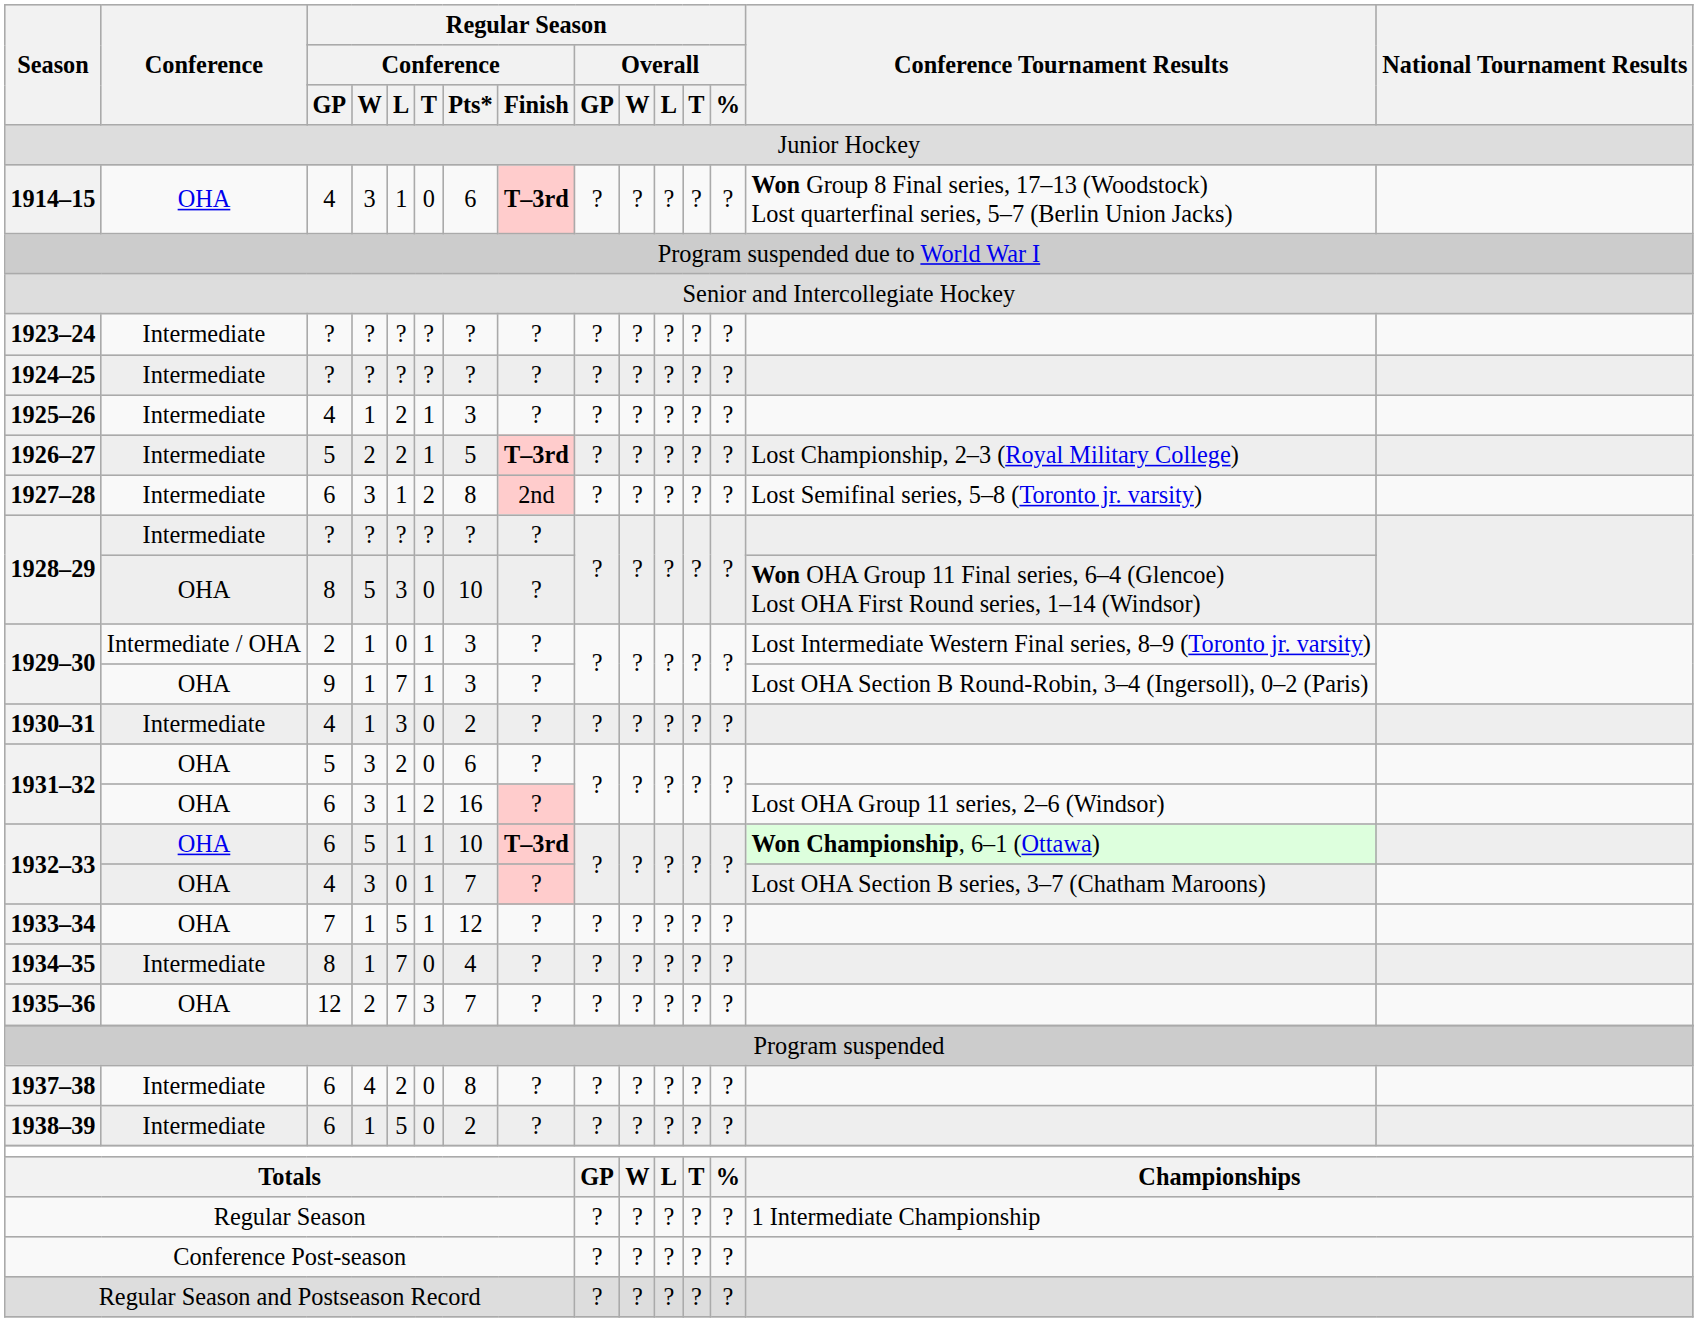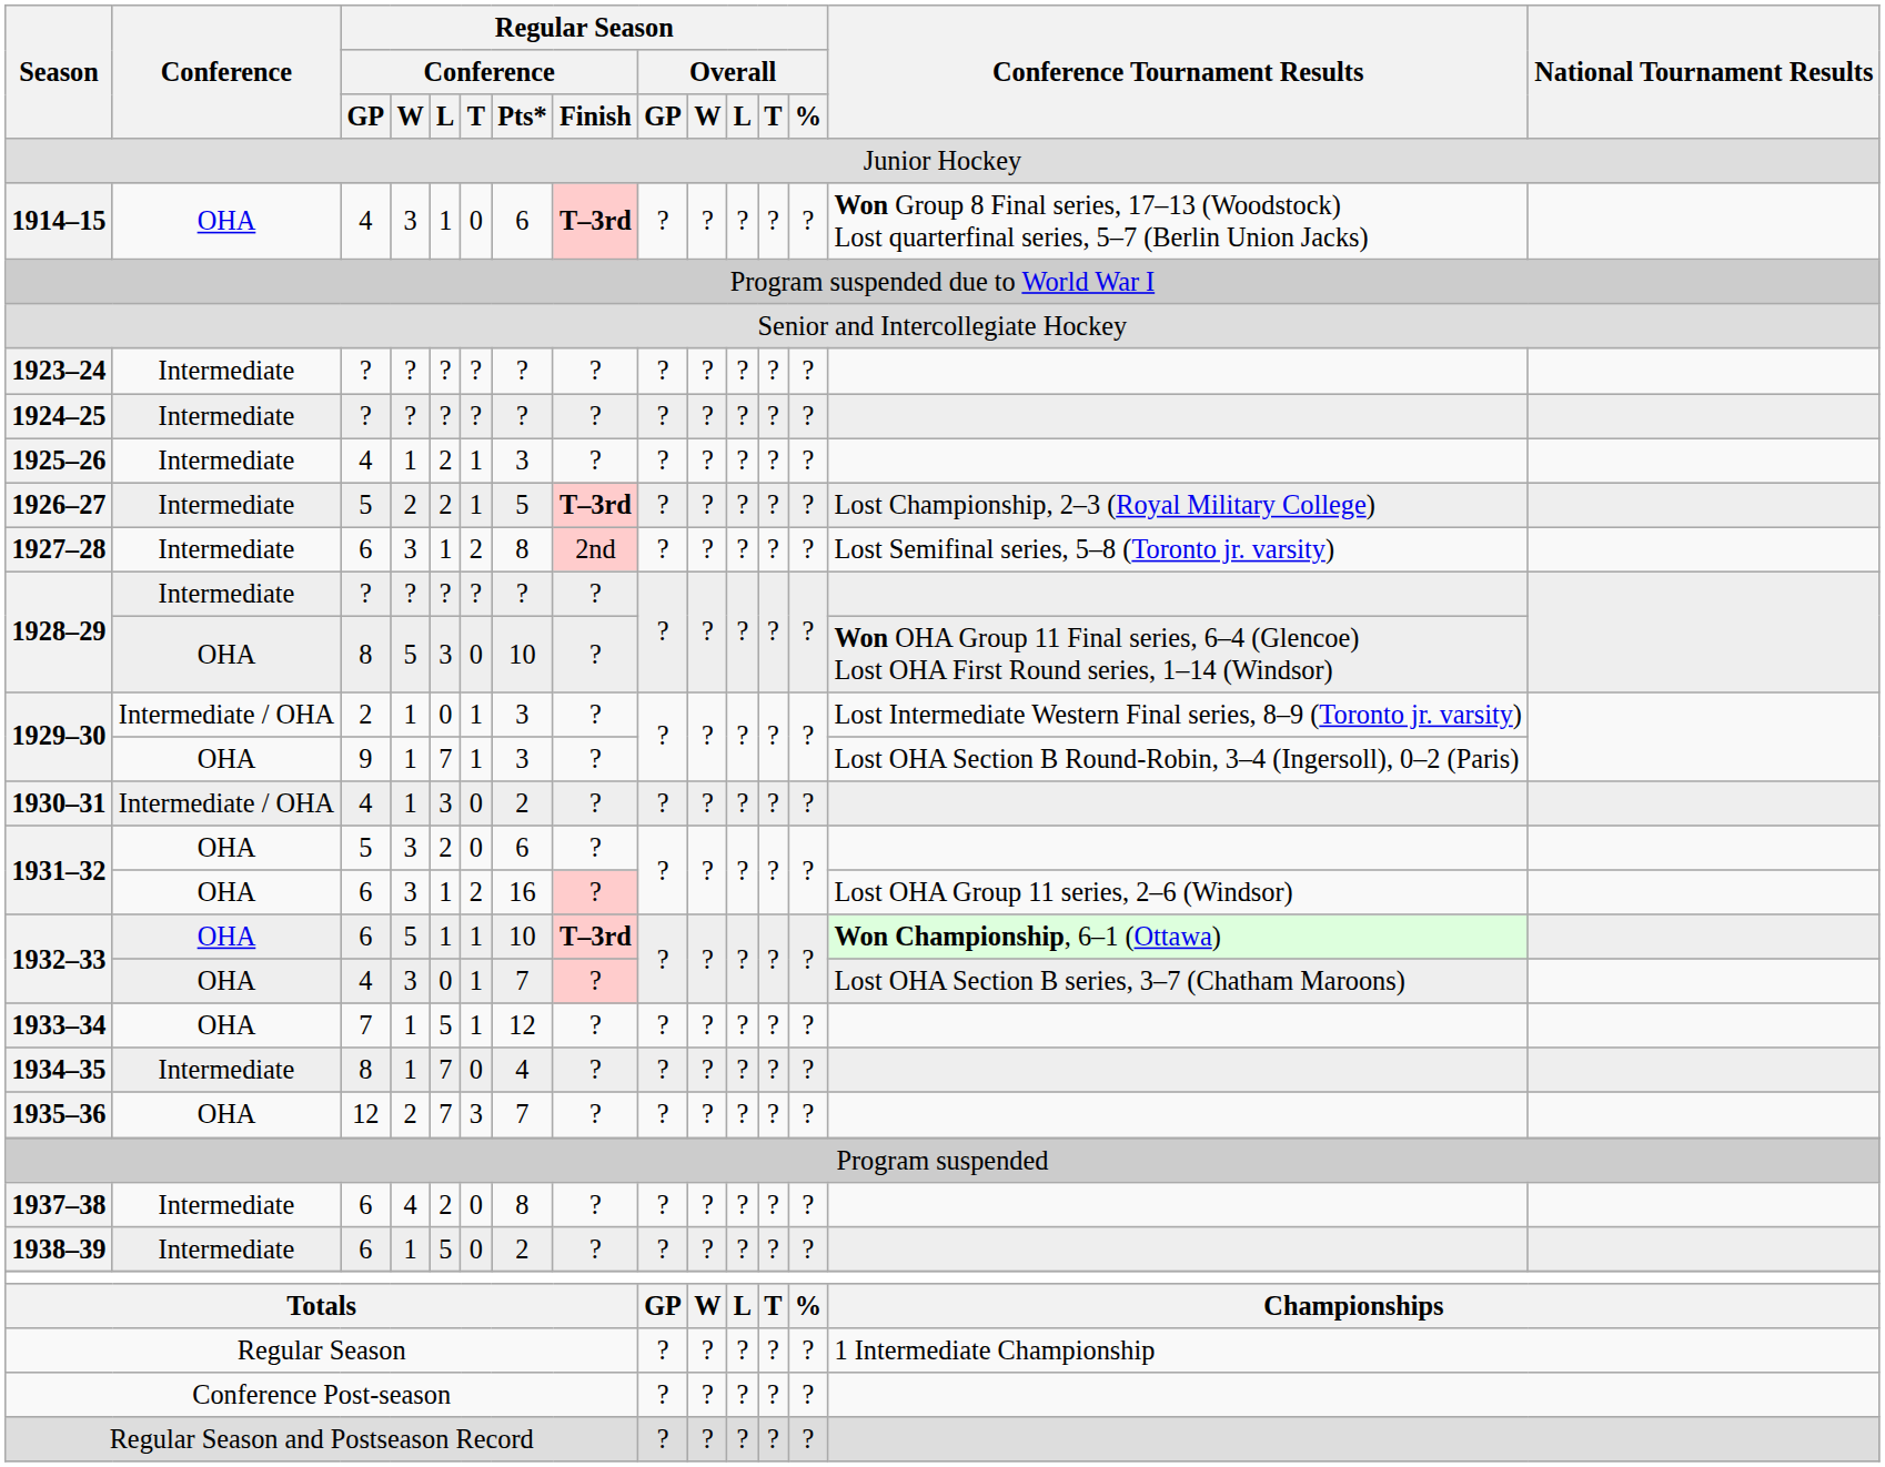1930–31 | Conference: Intermediate -> Intermediate / OHA
